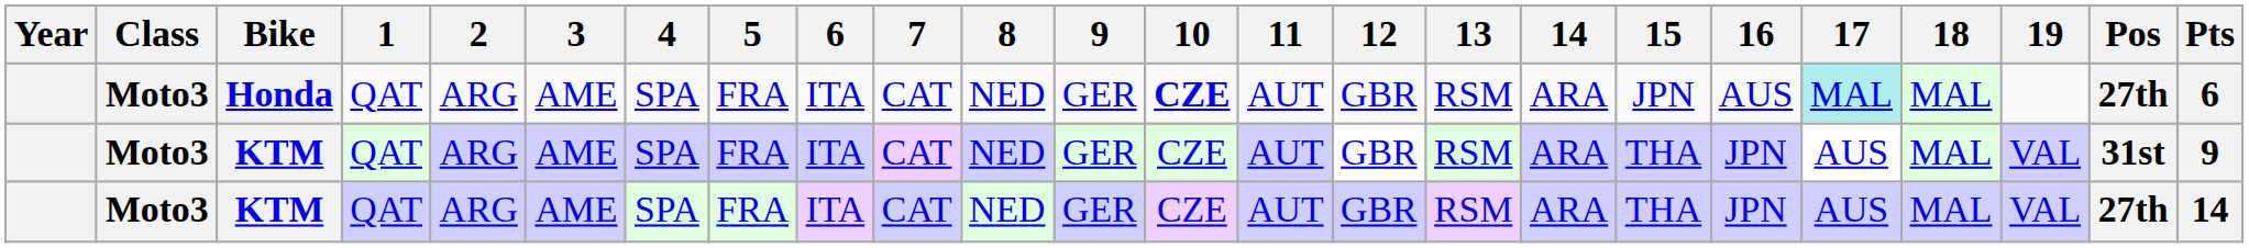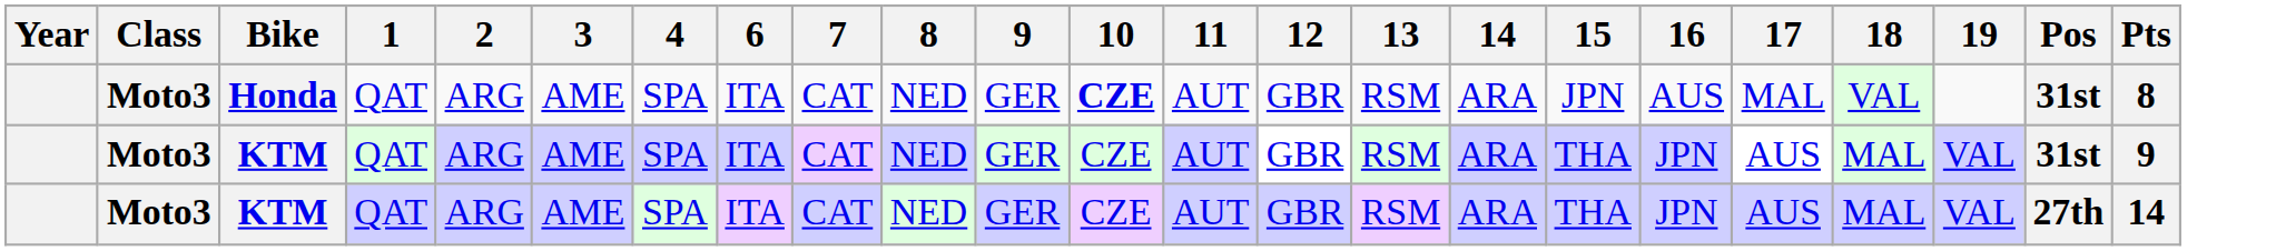- column: 5 | FRA | FRA | FRA
Honda | 17: paleturquoise background -> no background
Honda | 18: MAL -> VAL
Honda | Pos: 27th -> 31st
Honda | Pts: 6 -> 8
